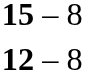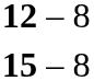rows swapped: 12 – 8 <-> 15 – 8
